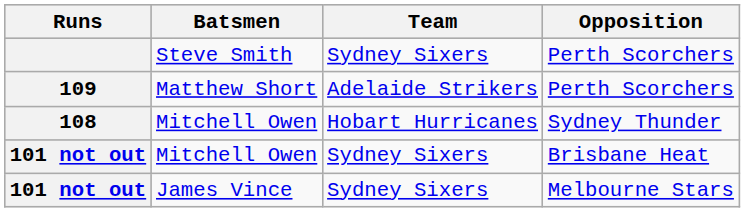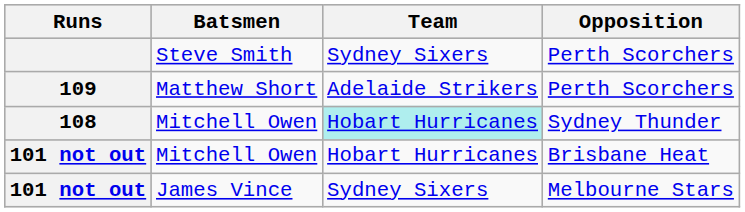108 | Team: no background -> paleturquoise background
101 not out / Mitchell Owen | Team: Sydney Sixers -> Hobart Hurricanes
